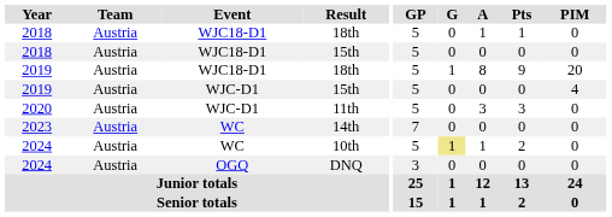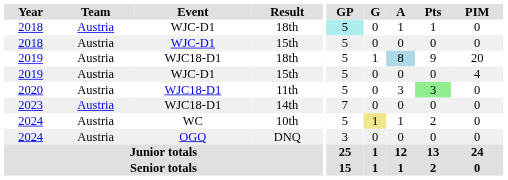2018 / 18th | Event: WJC18-D1 -> WJC-D1
2018 / 18th | GP: no background -> paleturquoise background
2018 / 15th | Event: WJC18-D1 -> WJC-D1
2019 / 18th | A: no background -> lightblue background
11th | Event: WJC-D1 -> WJC18-D1
11th | Pts: no background -> lightgreen background
14th | Event: WC -> WJC18-D1
